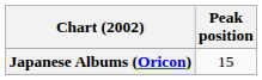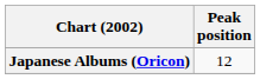Japanese Albums (Oricon) | Peak position: 15 -> 12
